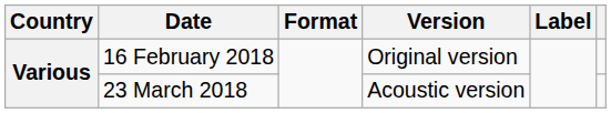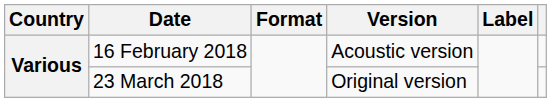16 February 2018 | Version: Original version -> Acoustic version
23 March 2018 | Version: Acoustic version -> Original version
